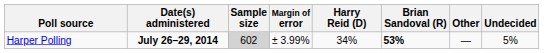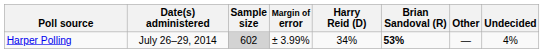Harper Polling | Date(s) administered: bold -> normal
Harper Polling | Undecided: 5% -> 4%
